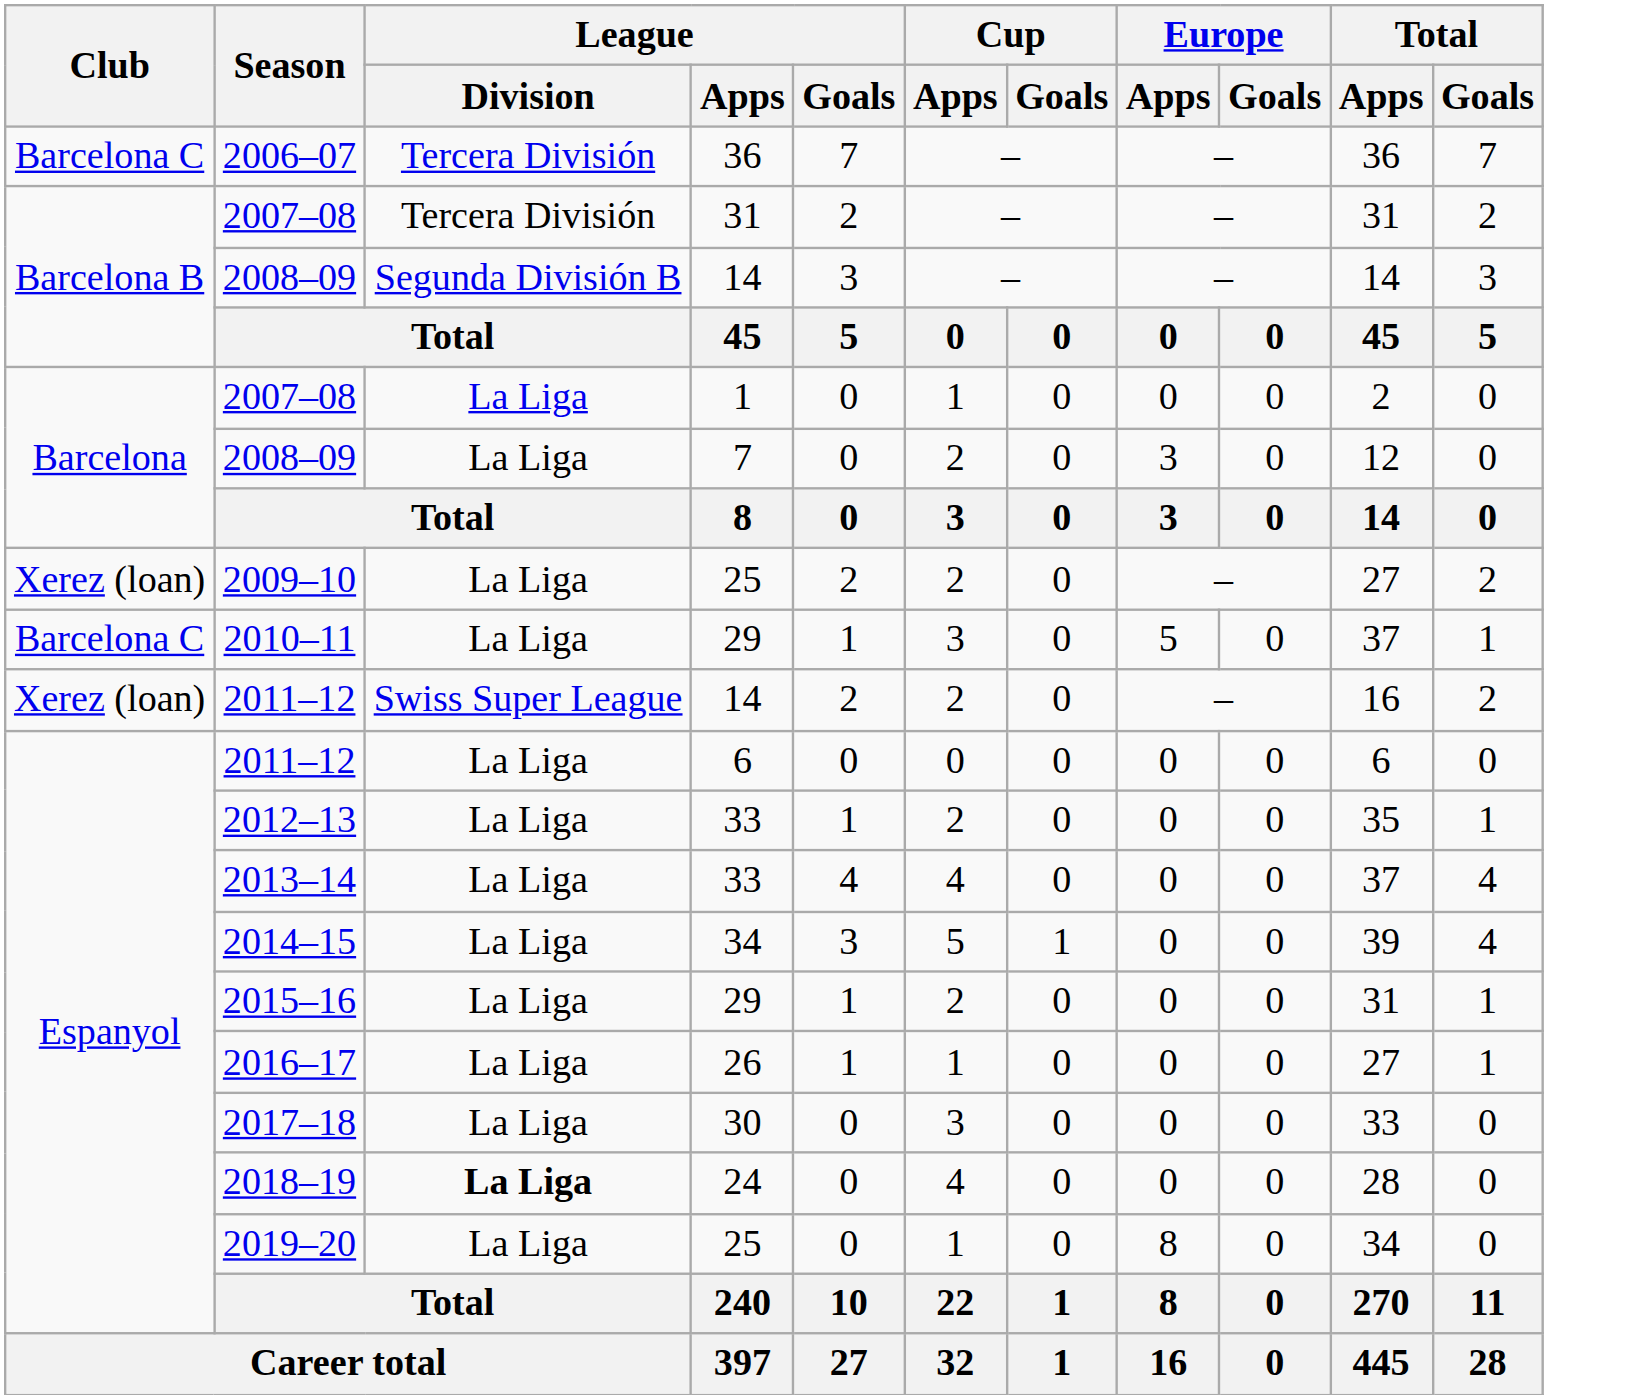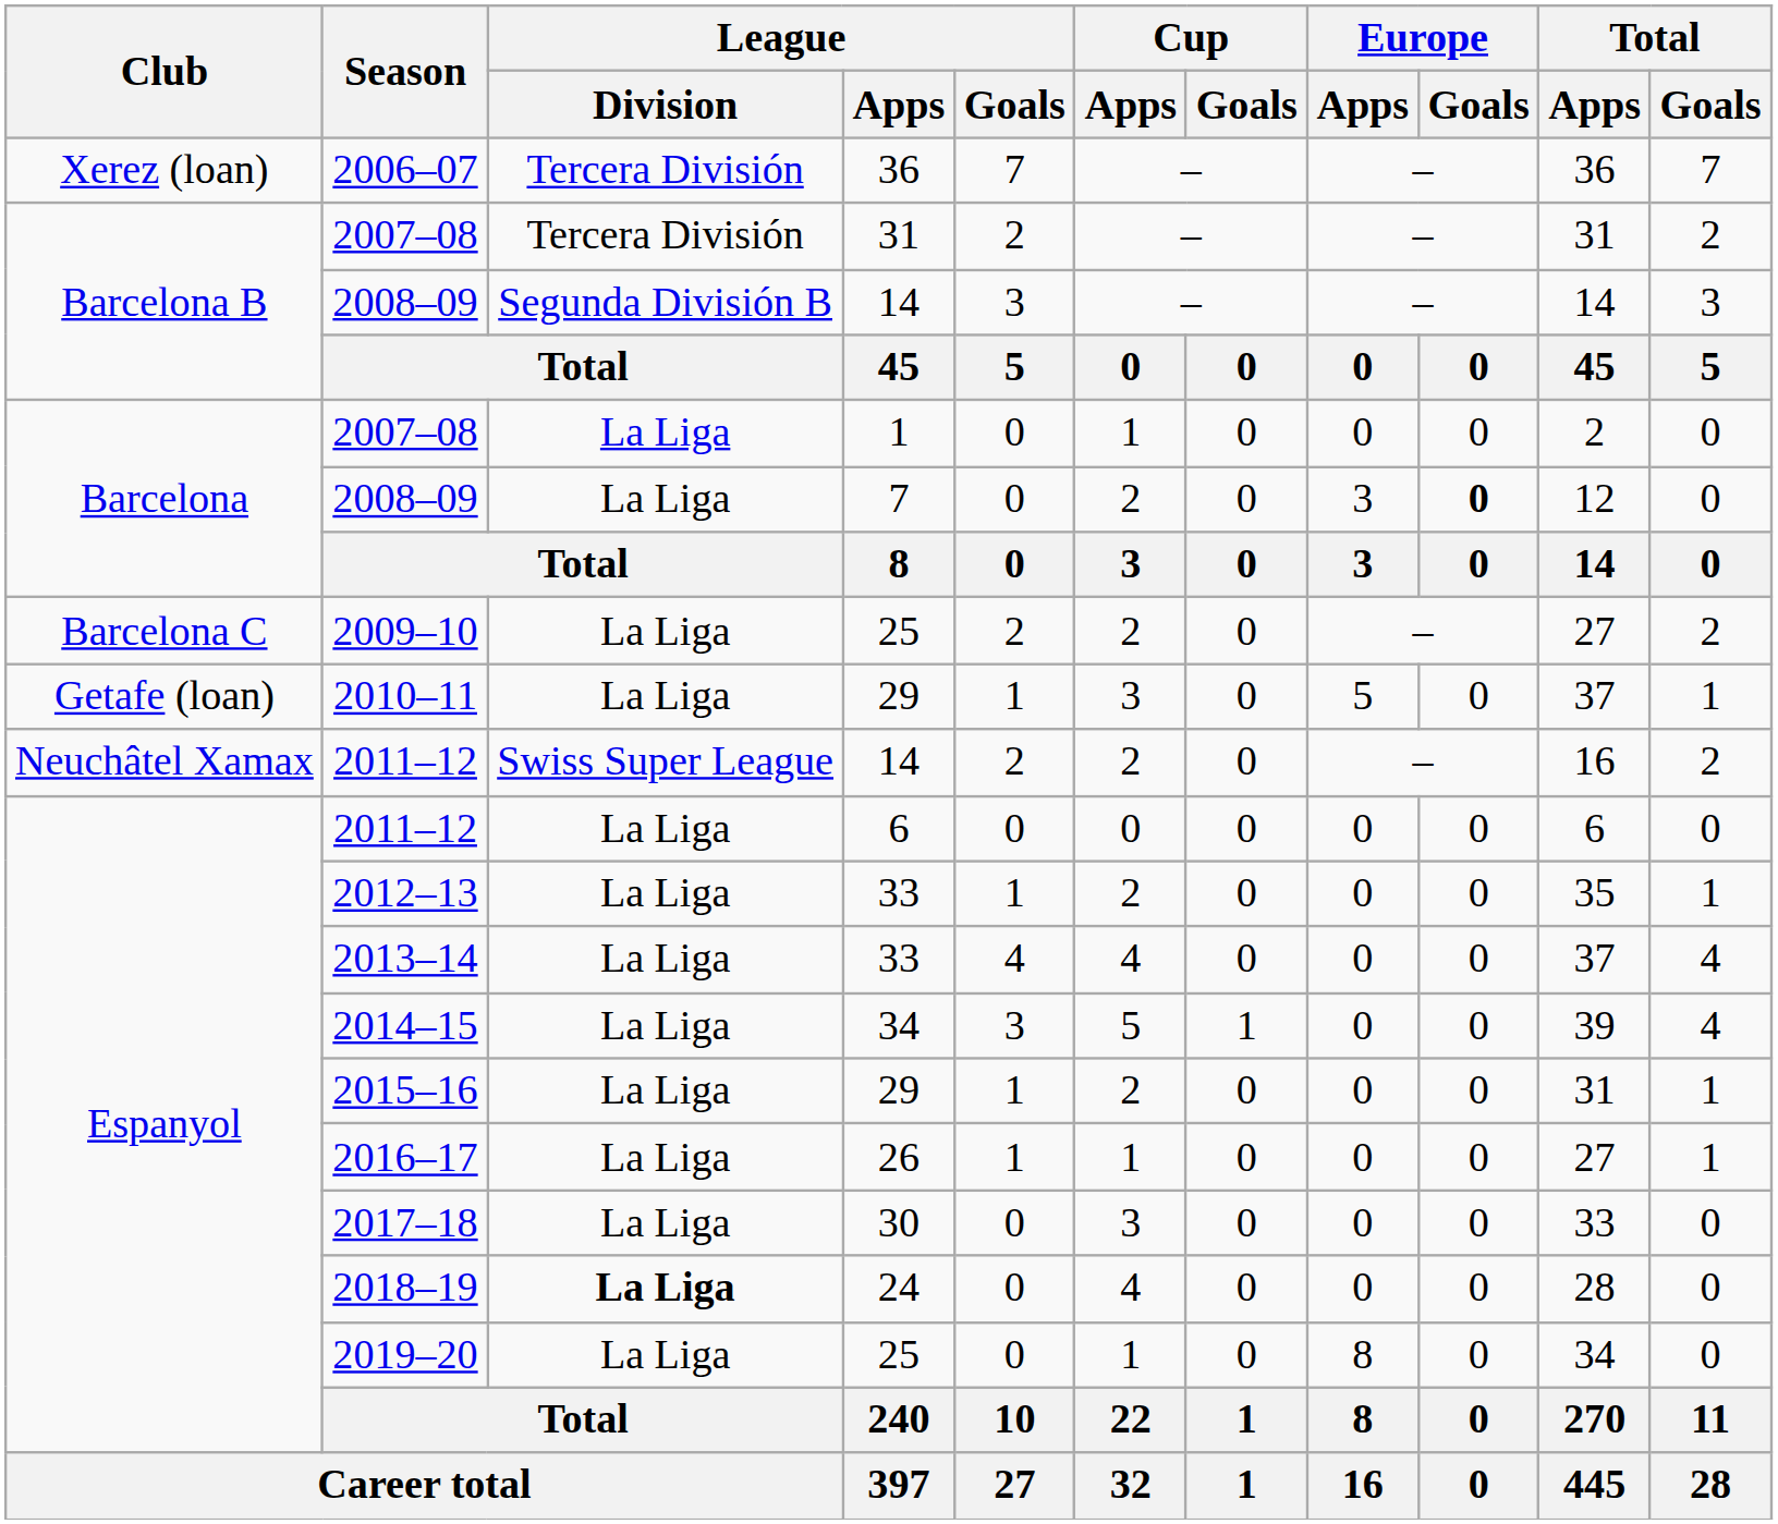2006–07 | Club: Barcelona C -> Xerez (loan)
2008–09 / 7 | Europe / Goals: normal -> bold
2009–10 | Club: Xerez (loan) -> Barcelona C
2010–11 | Club: Barcelona C -> Getafe (loan)
2011–12 / 14 | Club: Xerez (loan) -> Neuchâtel Xamax
